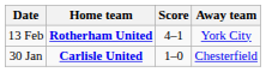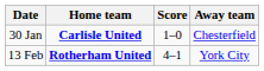rows swapped: 30 Jan <-> 13 Feb
